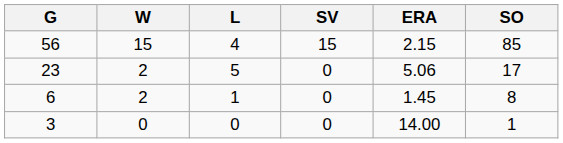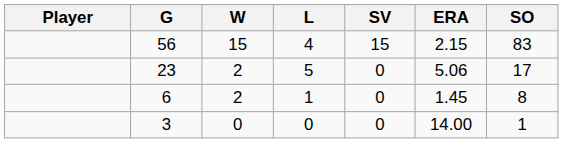+ column: Player
56 | SO: 85 -> 83
